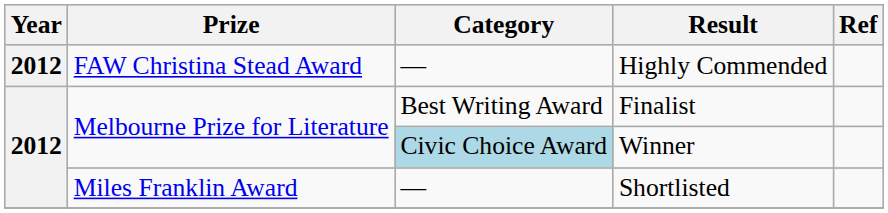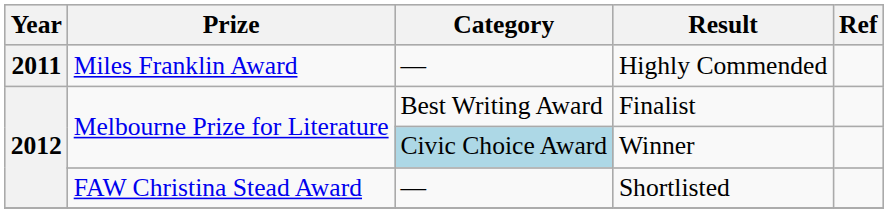Highly Commended | Year: 2012 -> 2011
Highly Commended | Prize: FAW Christina Stead Award -> Miles Franklin Award
Shortlisted | Prize: Miles Franklin Award -> FAW Christina Stead Award
